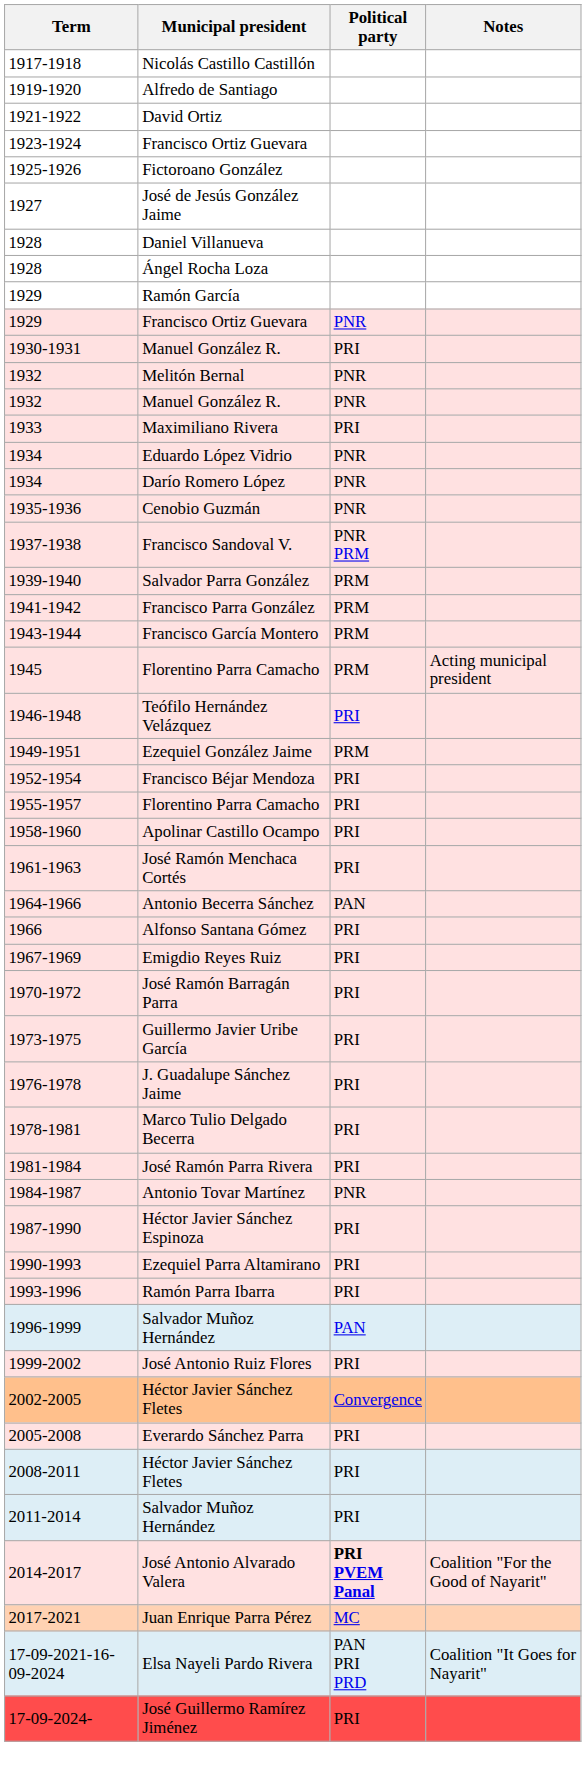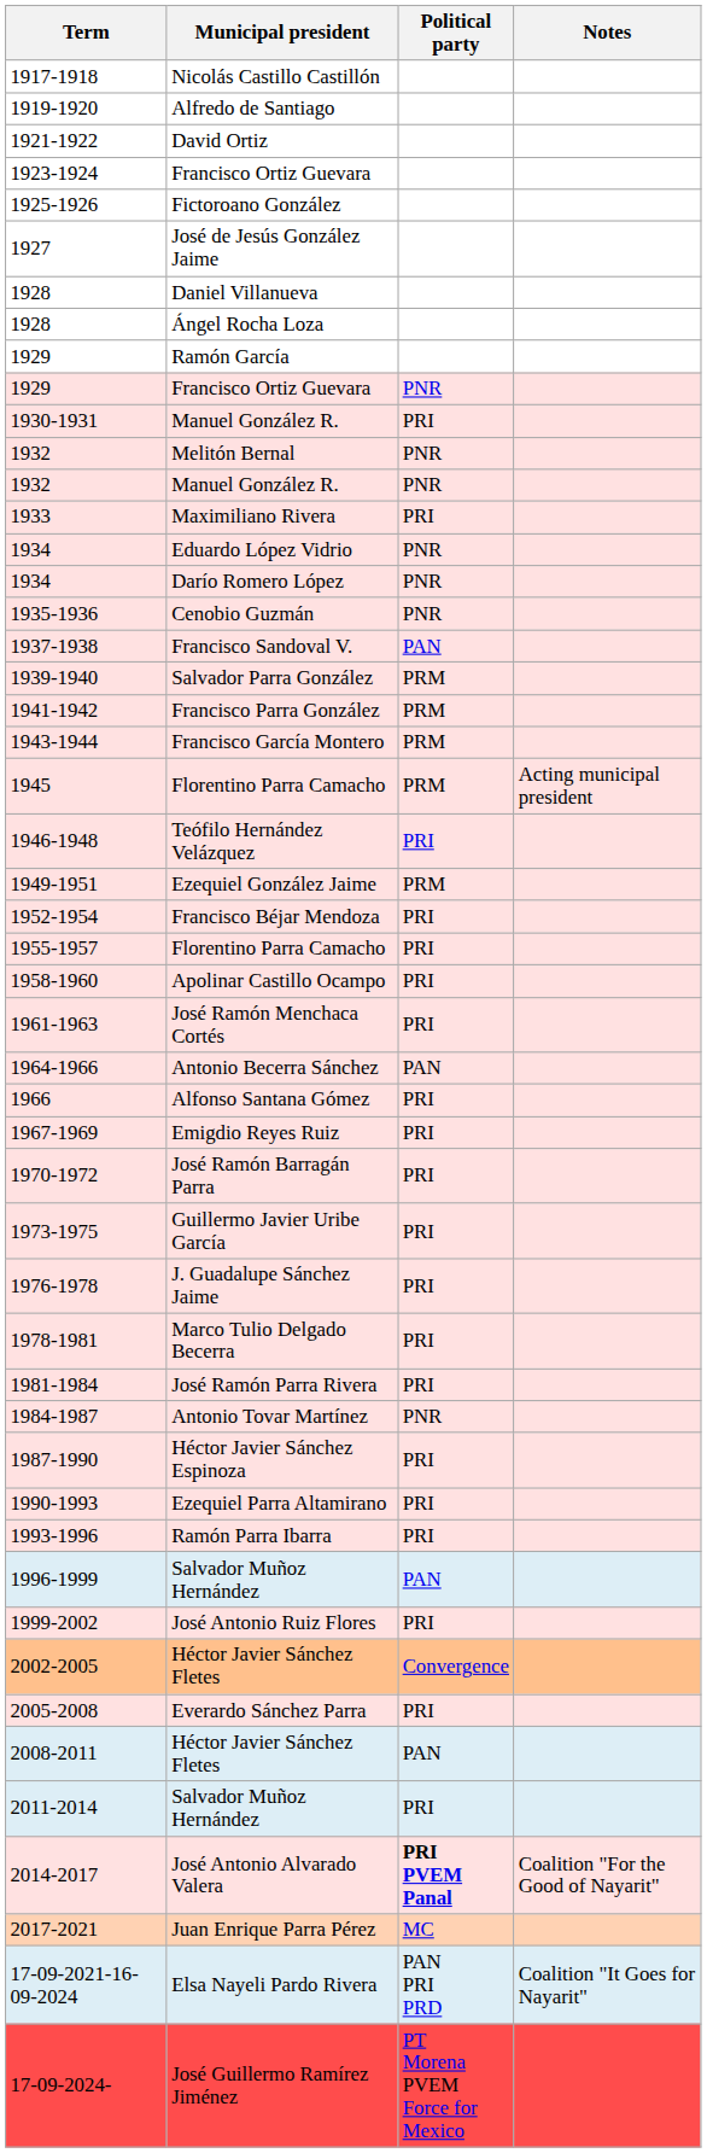Francisco Sandoval V. | Political party: PNR PRM -> PAN
2008-2011 / Héctor Javier Sánchez Fletes | Political party: PRI -> PAN
José Guillermo Ramírez Jiménez | Political party: PRI -> PT Morena PVEM Force for Mexico
